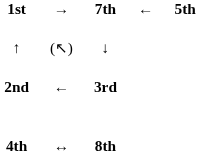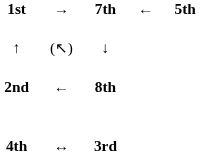2nd | column 3: 3rd -> 8th
4th | column 3: 8th -> 3rd
